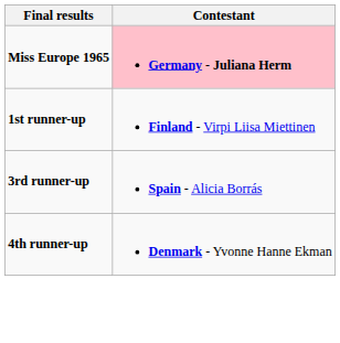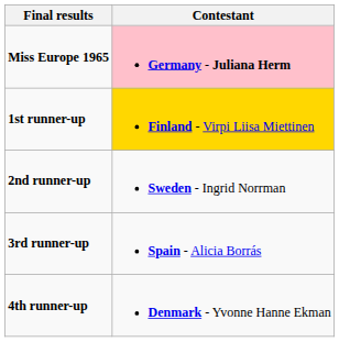1st runner-up | Contestant: no background -> gold background
+ row: 2nd runner-up | Sweden - Ingrid Norrman
